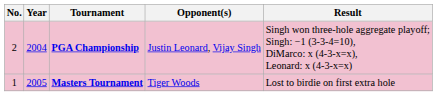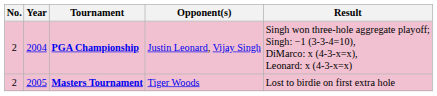Masters Tournament | No.: 1 -> 2
